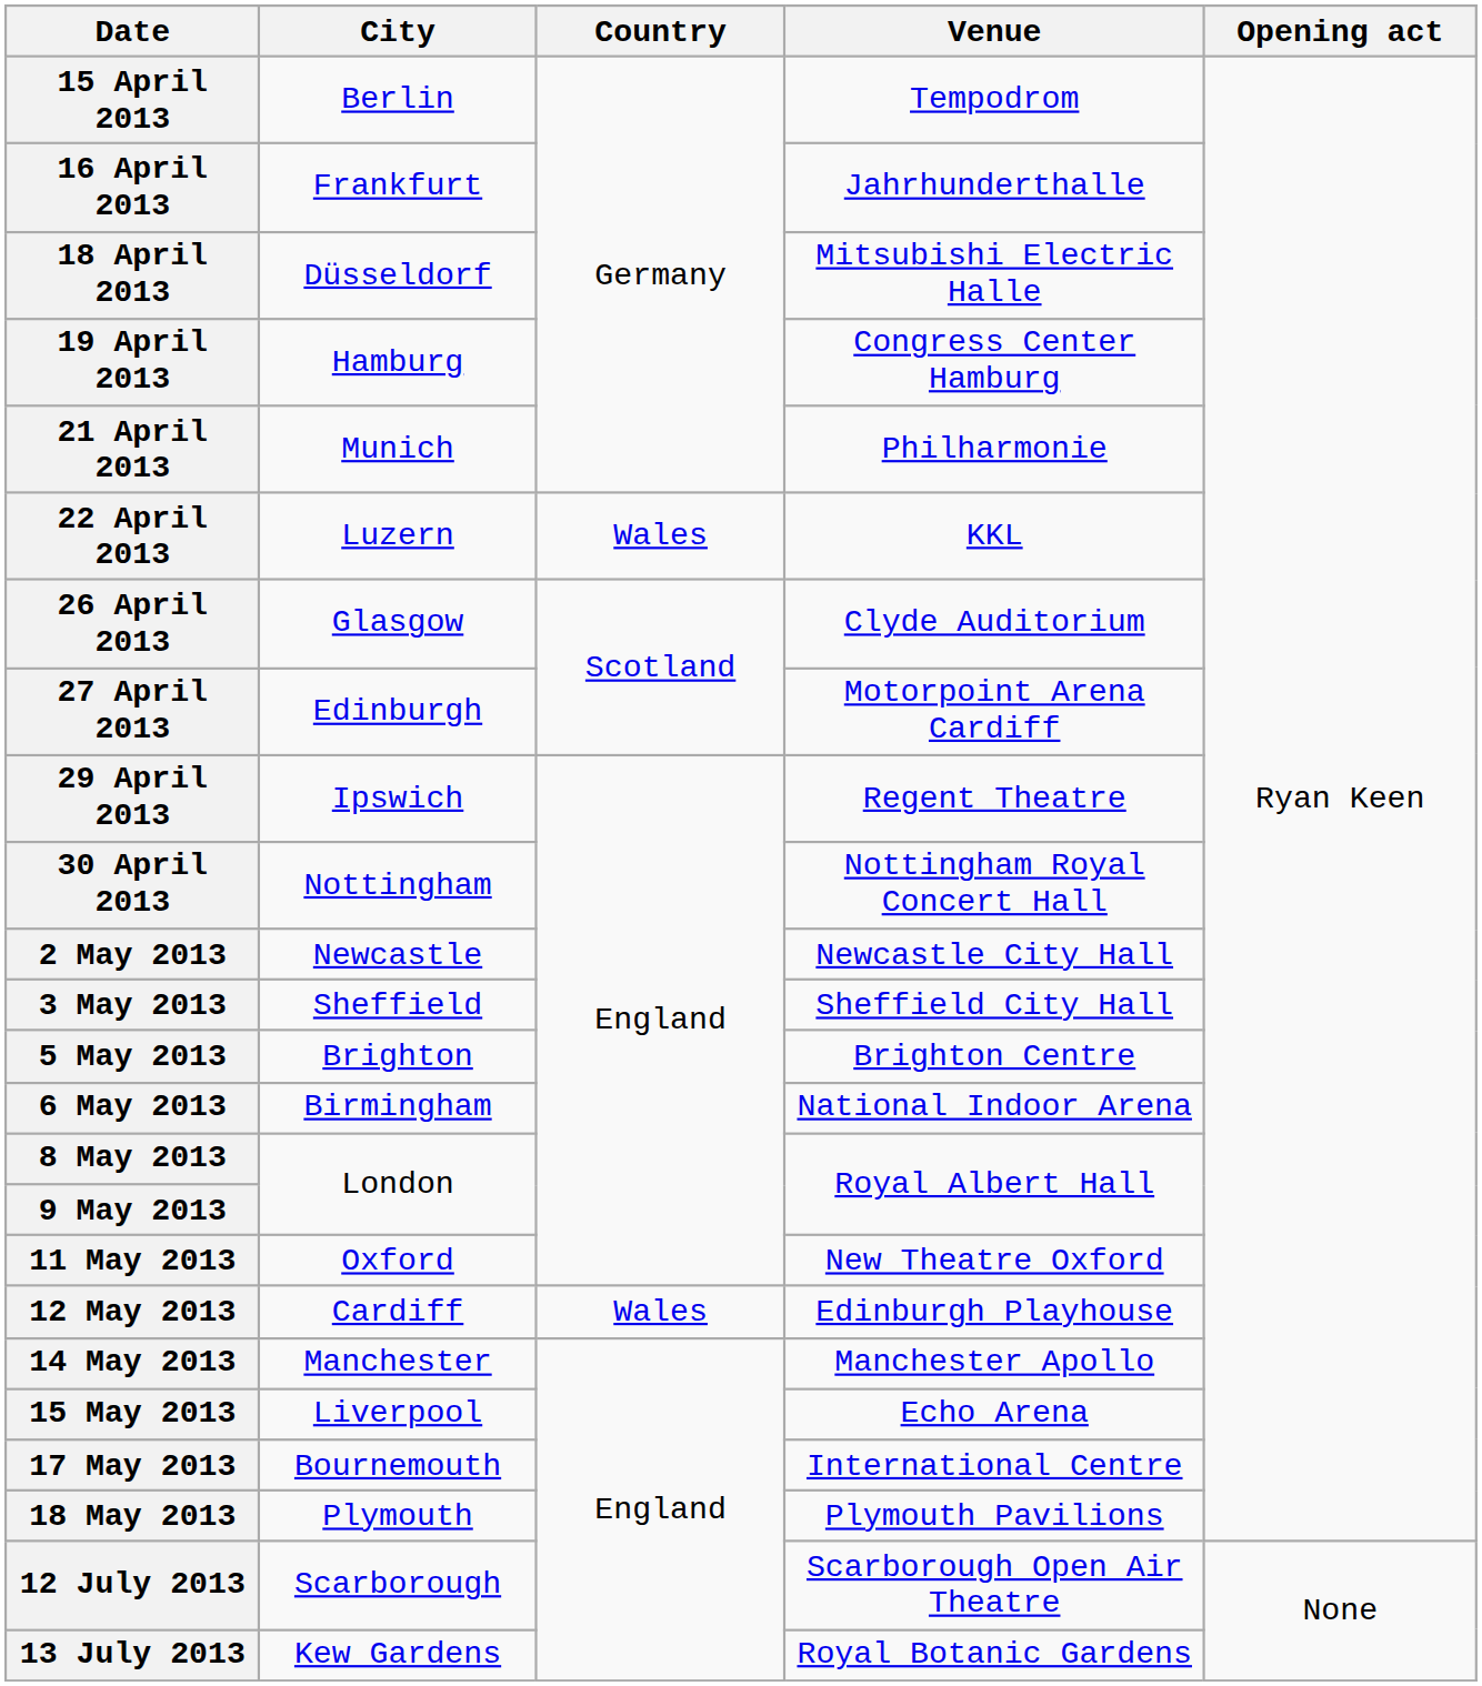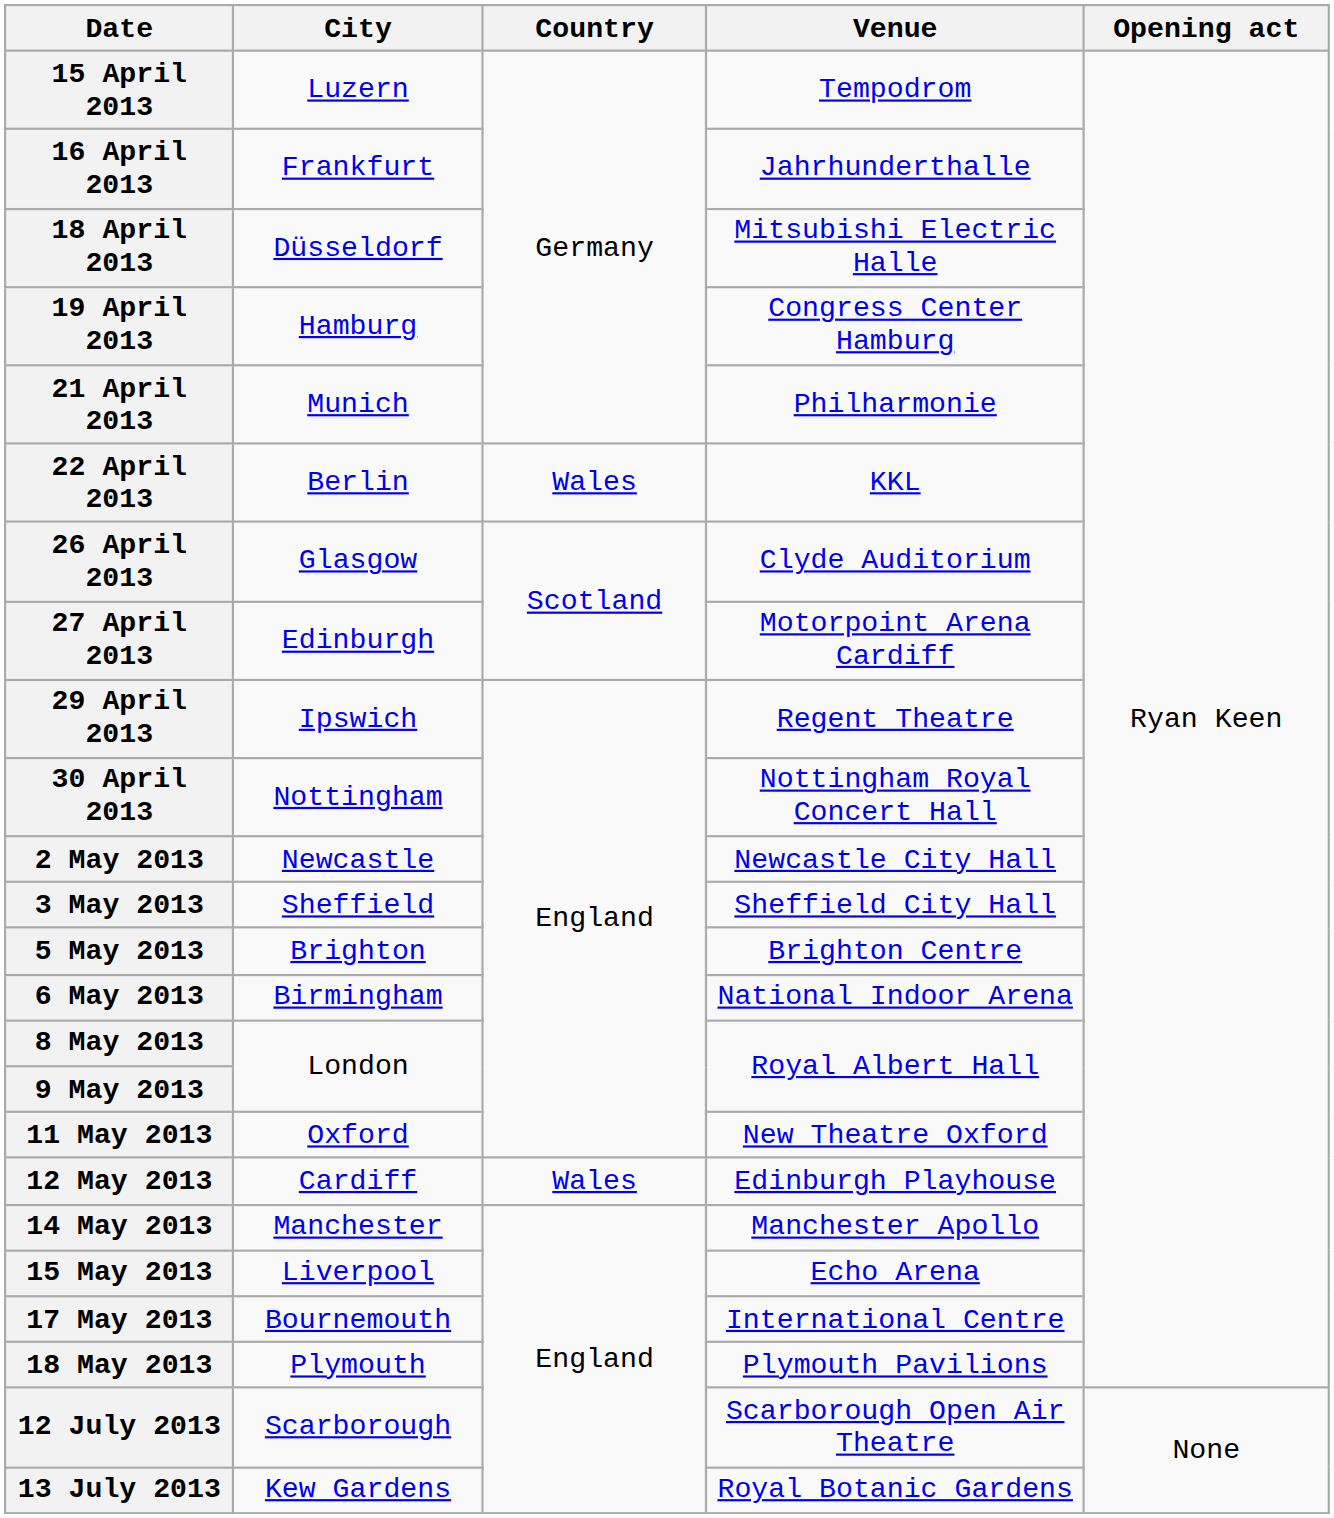15 April 2013 | City: Berlin -> Luzern
22 April 2013 | City: Luzern -> Berlin
